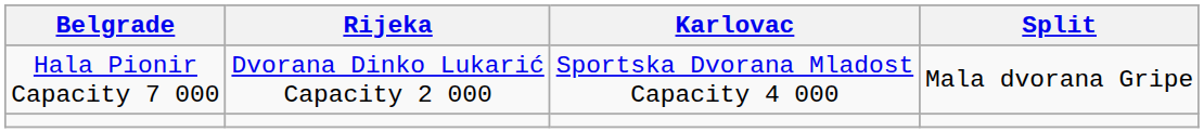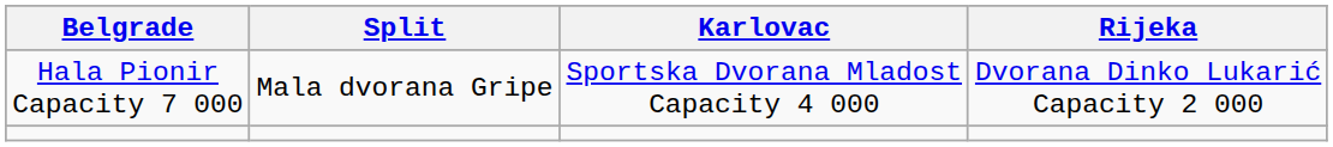columns swapped: Split <-> Rijeka
